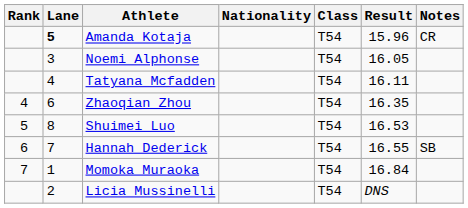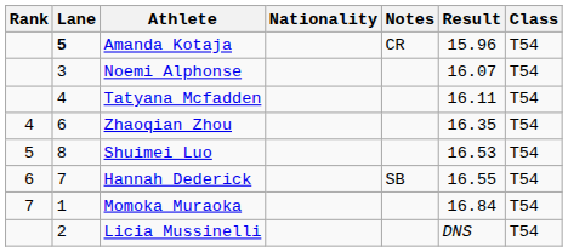columns swapped: Class <-> Notes
Noemi Alphonse | Result: 16.05 -> 16.07
